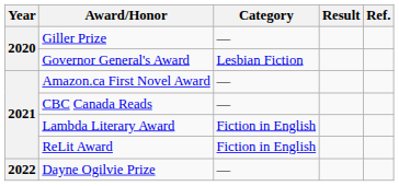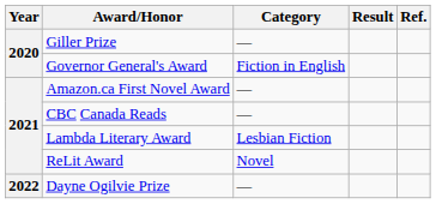Governor General's Award | Category: Lesbian Fiction -> Fiction in English
Lambda Literary Award | Category: Fiction in English -> Lesbian Fiction
ReLit Award | Category: Fiction in English -> Novel
